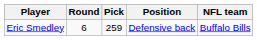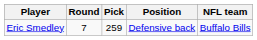Eric Smedley | Round: 6 -> 7
